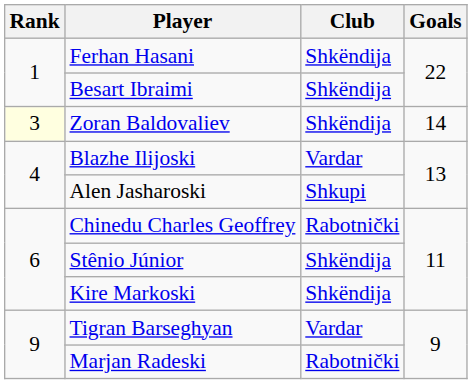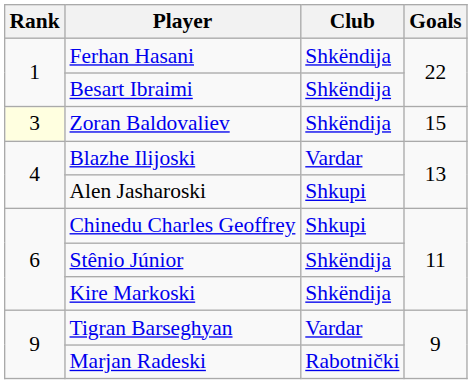Zoran Baldovaliev | Goals: 14 -> 15
Chinedu Charles Geoffrey | Club: Rabotnički -> Shkupi
